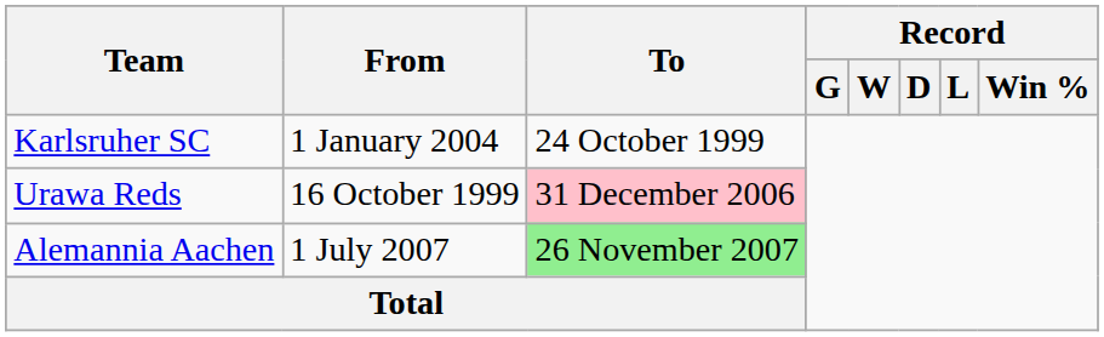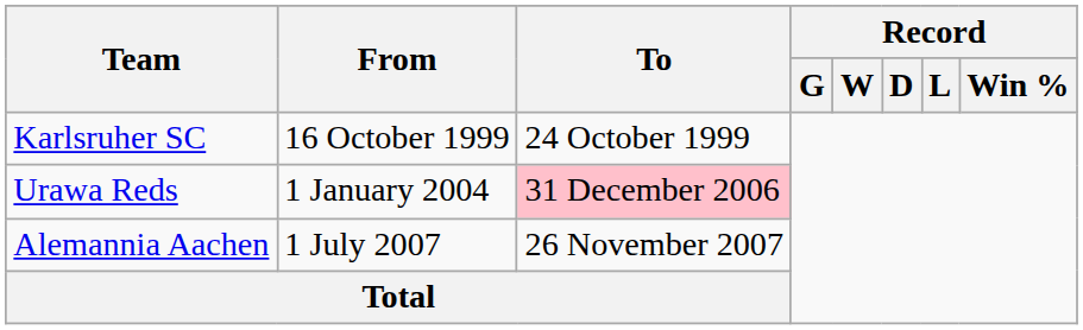Karlsruher SC | From: 1 January 2004 -> 16 October 1999
Urawa Reds | From: 16 October 1999 -> 1 January 2004
Alemannia Aachen | To: lightgreen background -> no background
